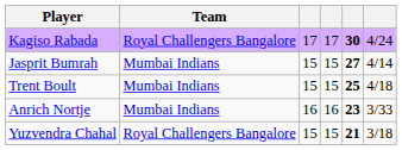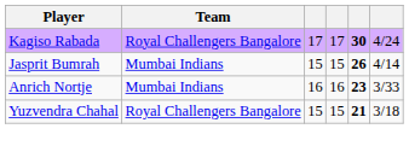Jasprit Bumrah | column 5: 27 -> 26
- row: Trent Boult | Mumbai Indians | 15 | 15 | 25 | 4/18
